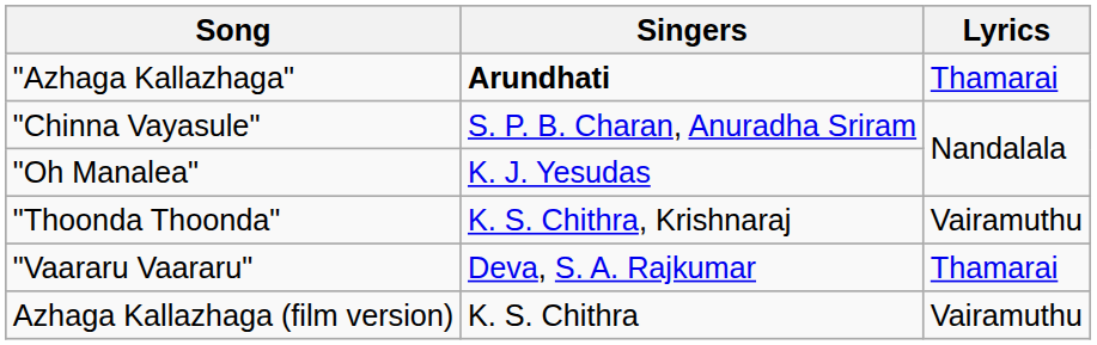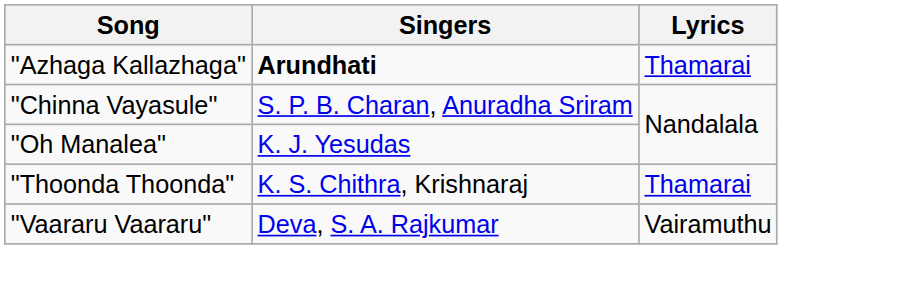"Thoonda Thoonda" | Lyrics: Vairamuthu -> Thamarai
"Vaararu Vaararu" | Lyrics: Thamarai -> Vairamuthu
- row: Azhaga Kallazhaga (film version) | K. S. Chithra | Vairamuthu
